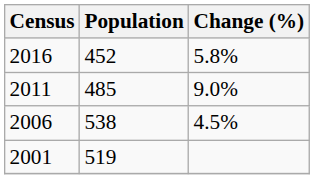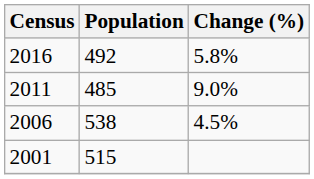2016 | Population: 452 -> 492
2001 | Population: 519 -> 515
